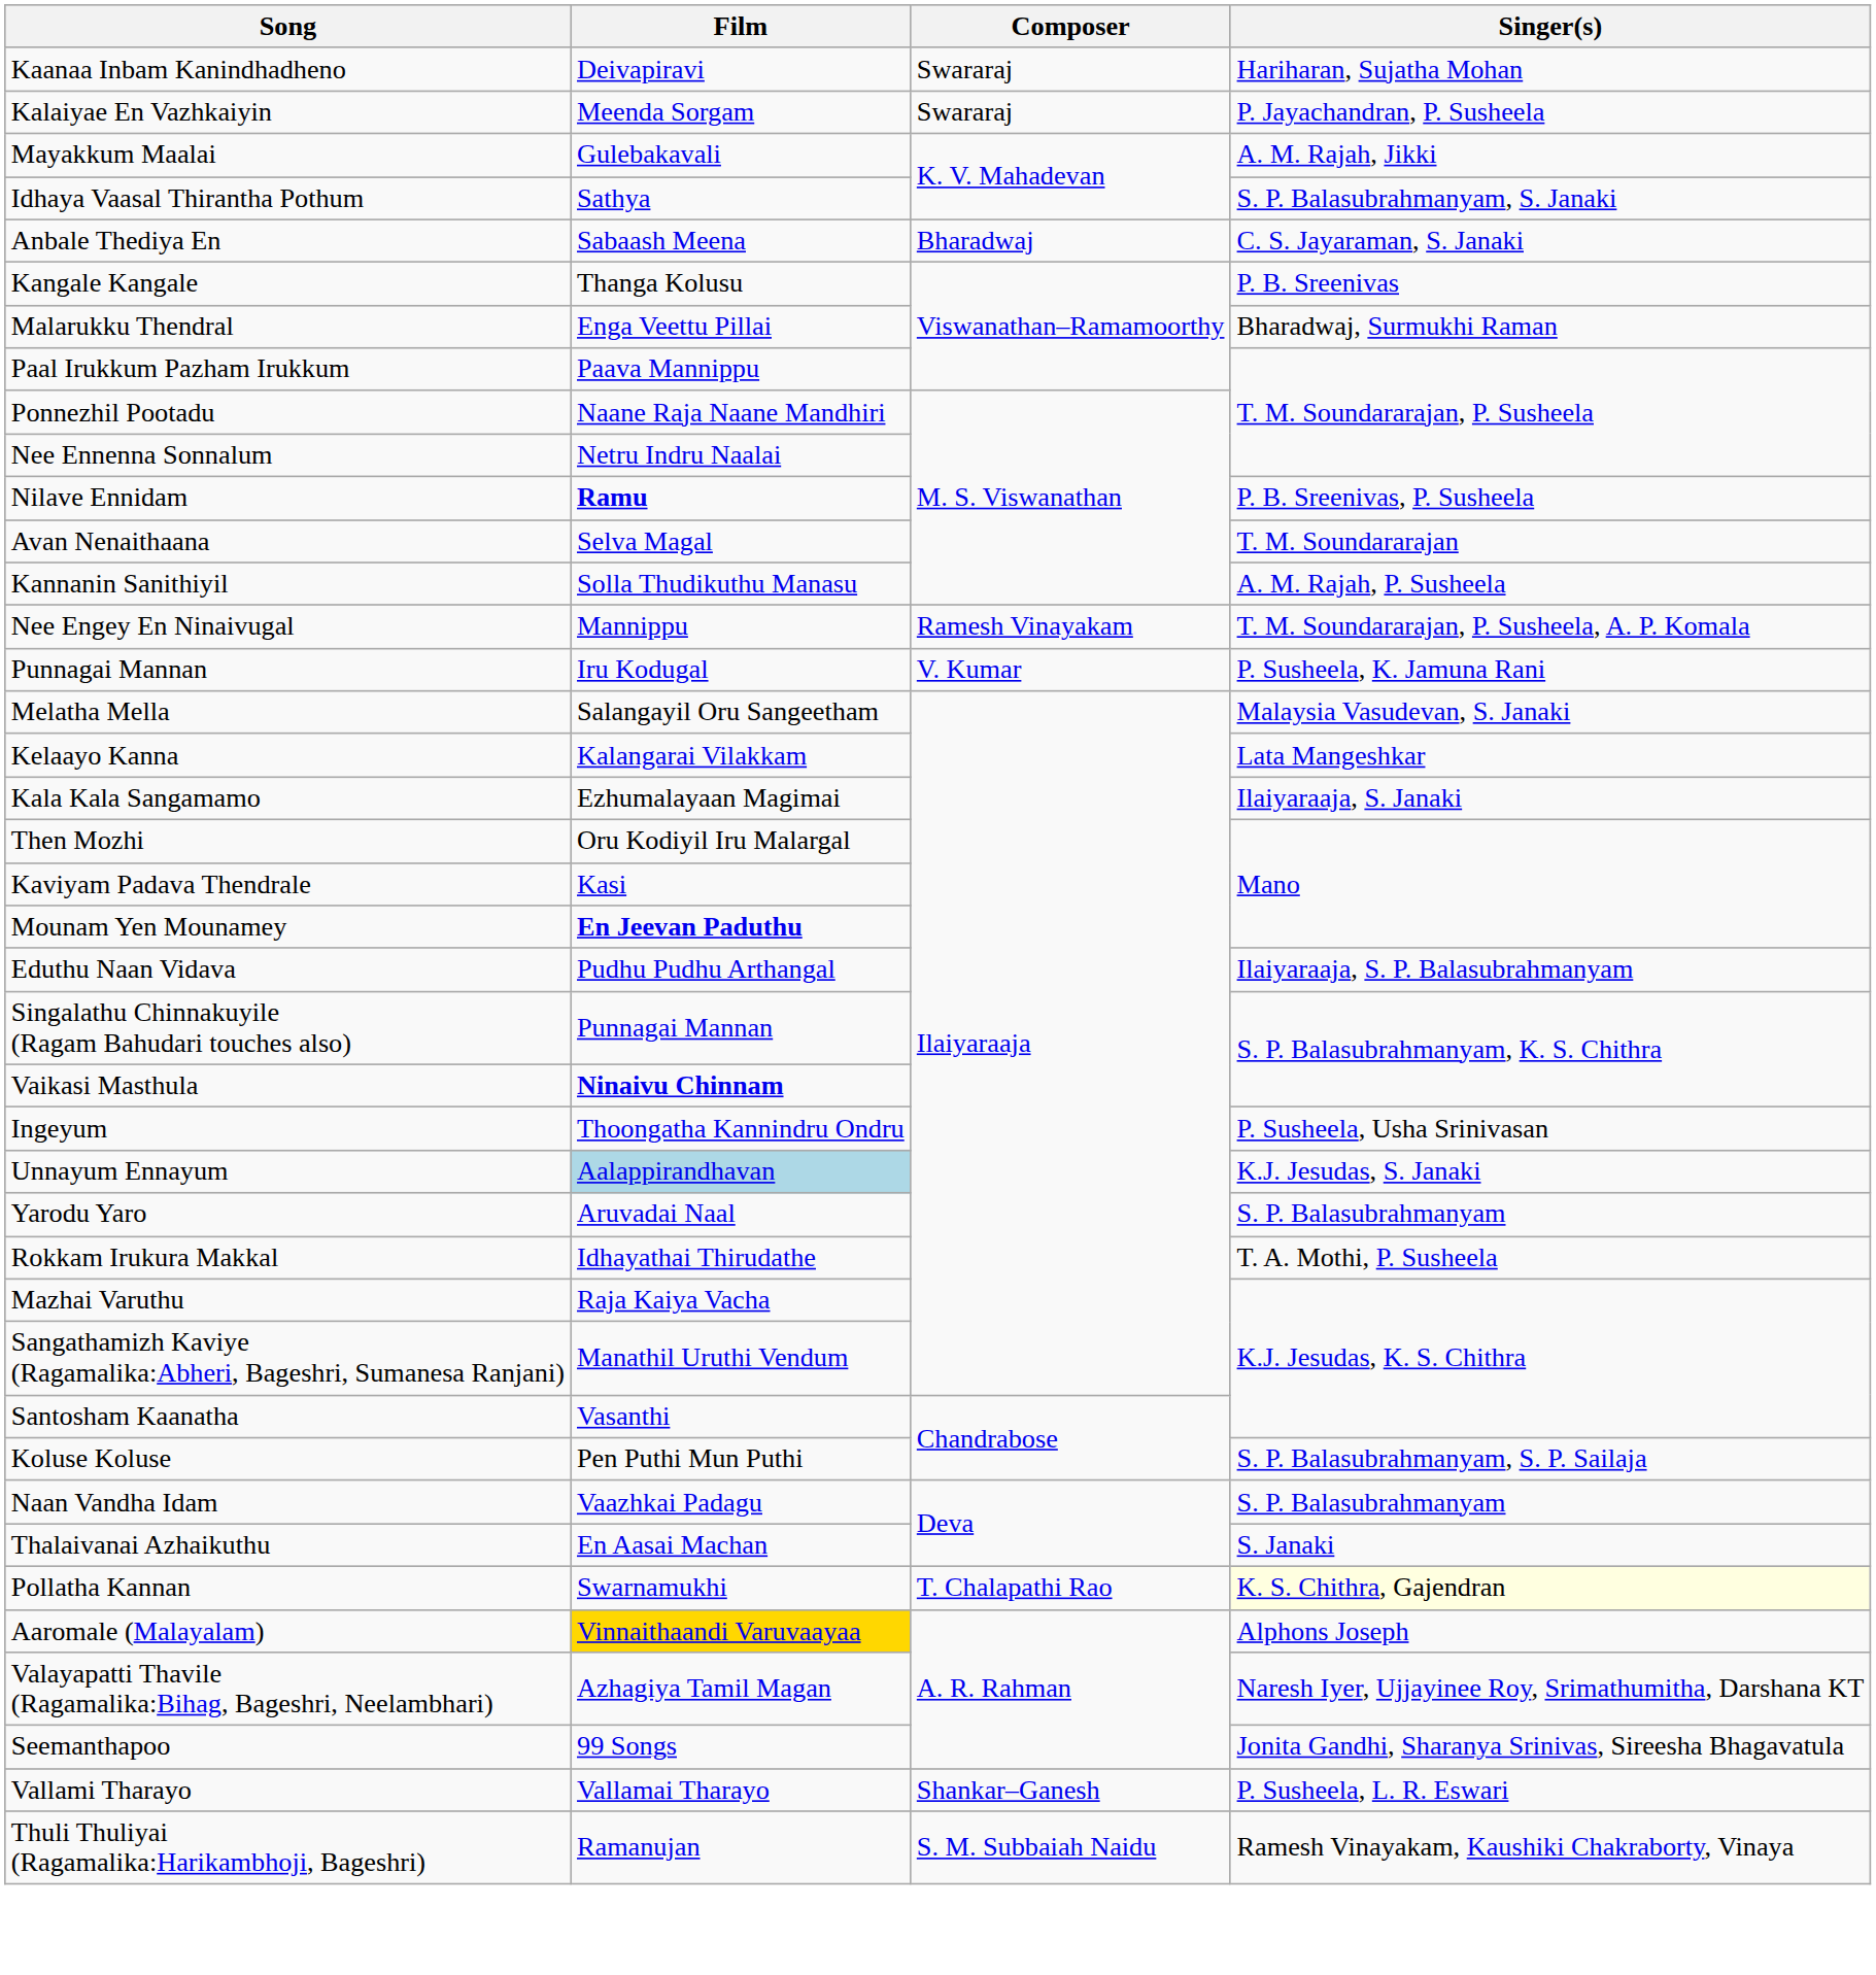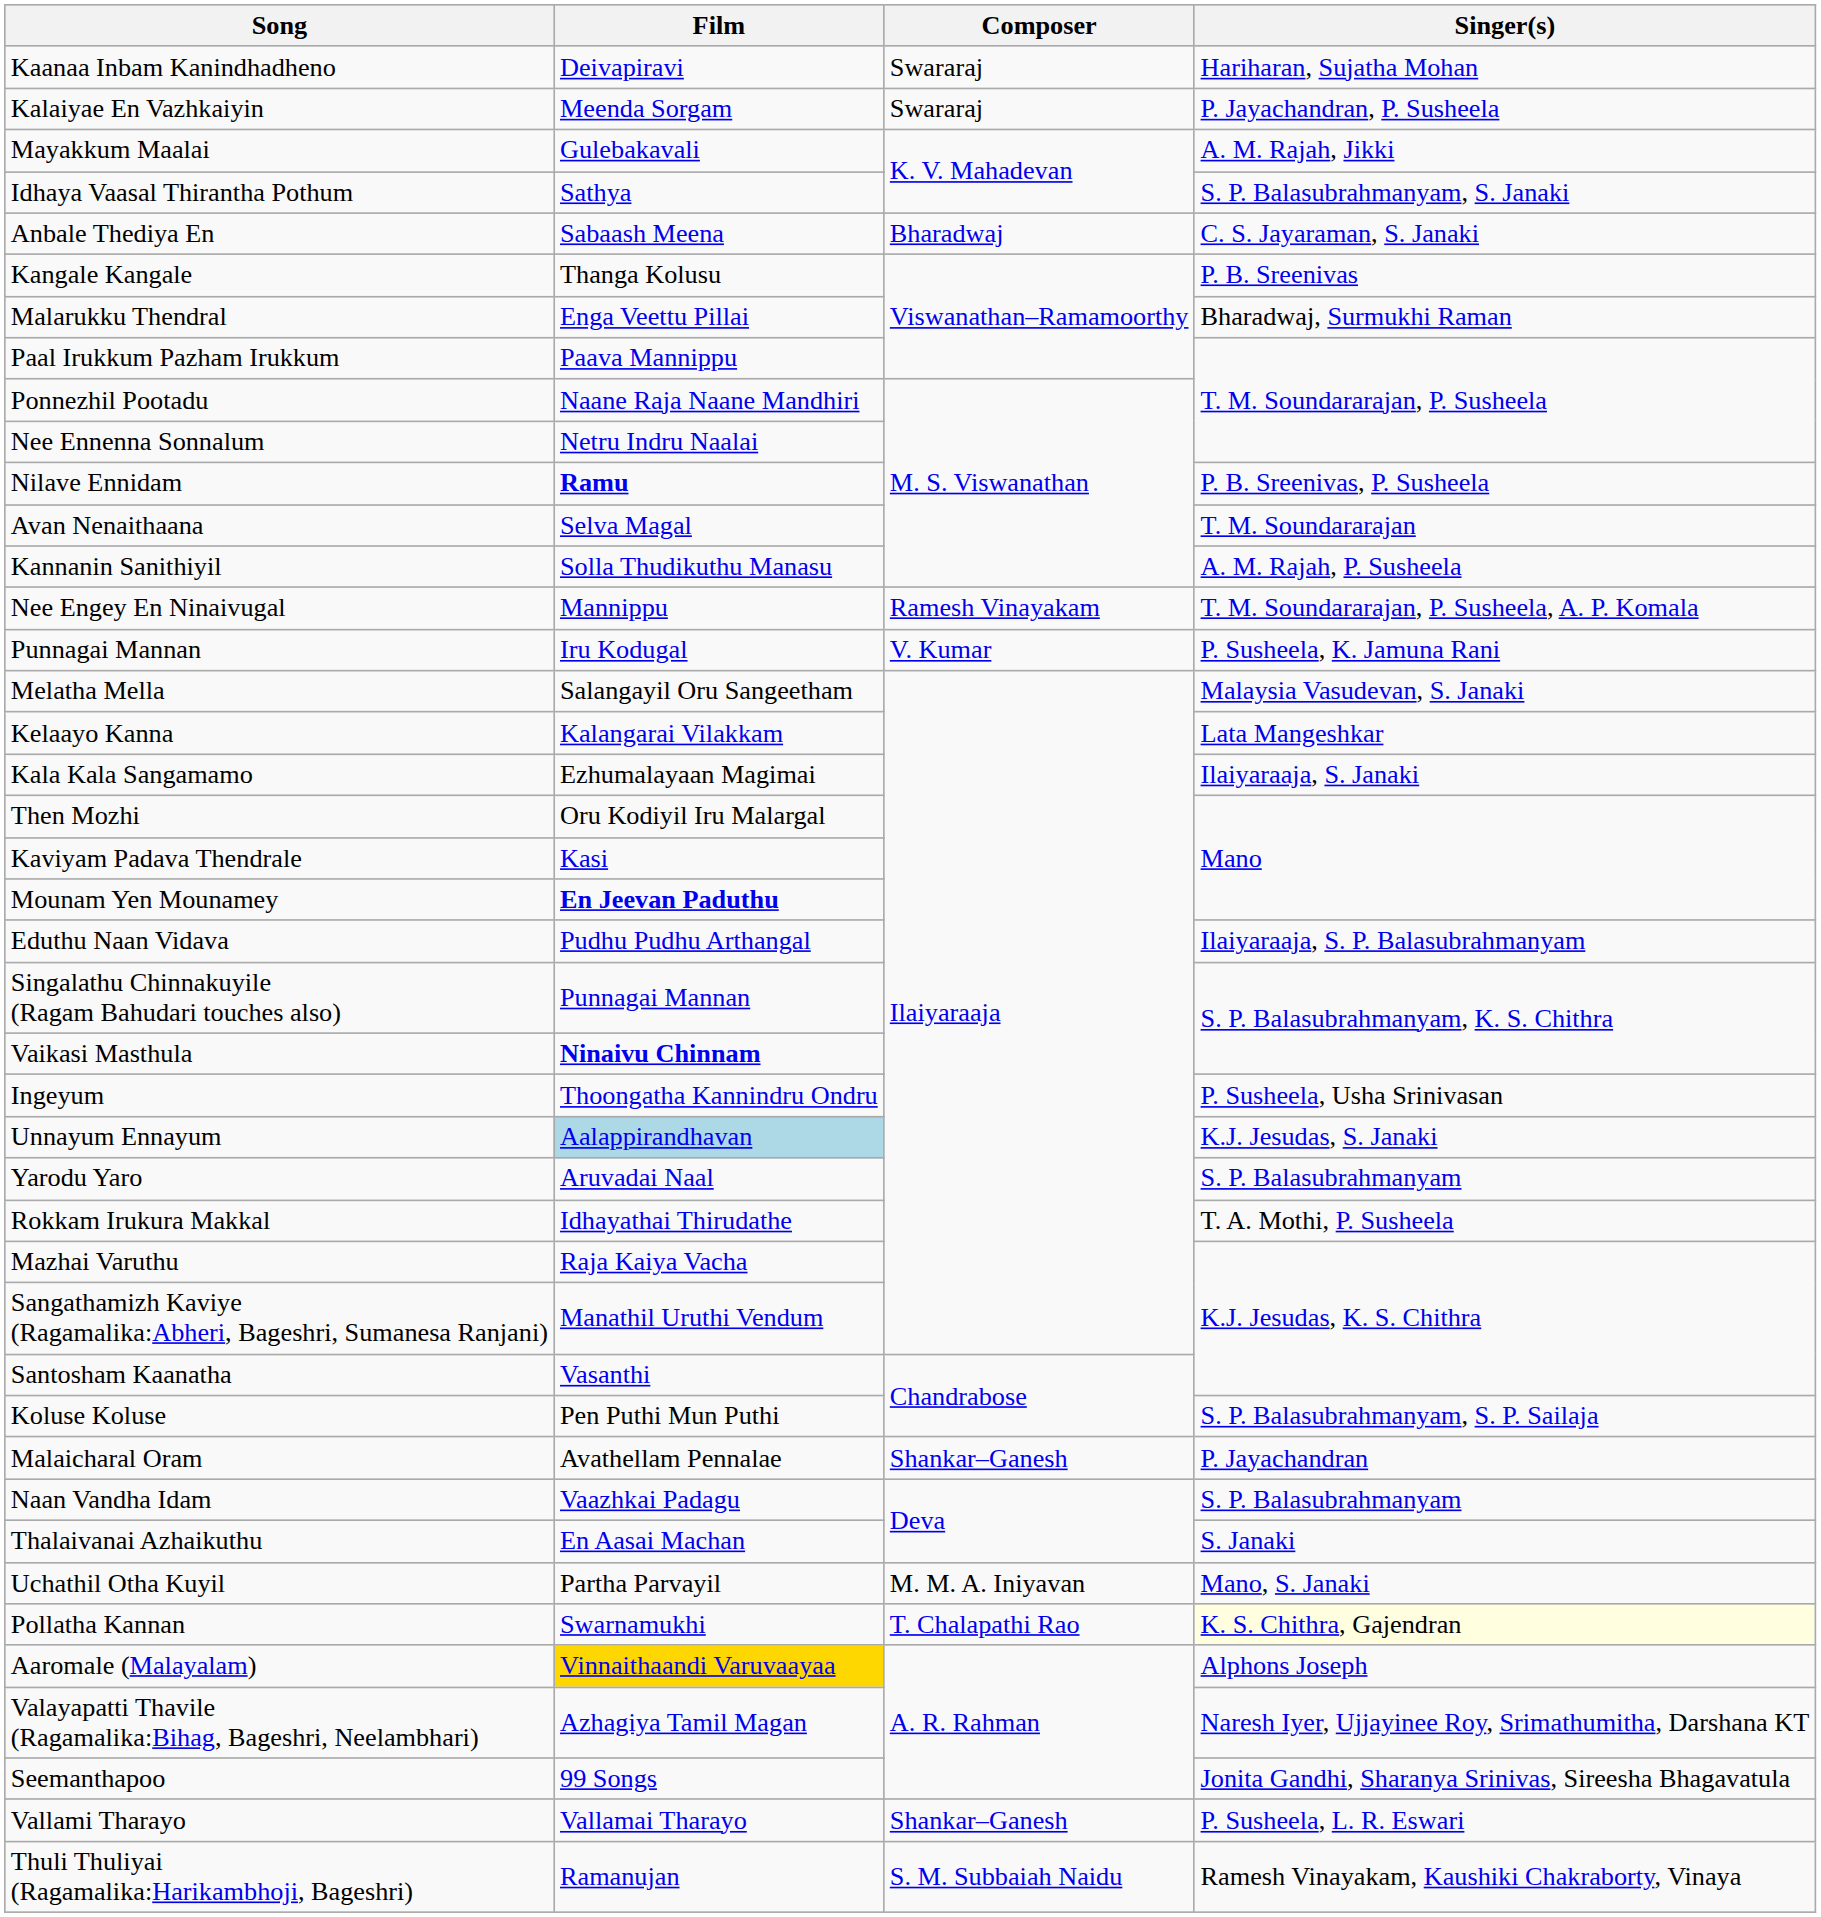+ row: Malaicharal Oram | Avathellam Pennalae | Shankar–Ganesh | P. Jayachandran
+ row: Uchathil Otha Kuyil | Partha Parvayil | M. M. A. Iniyavan | Mano, S. Janaki
